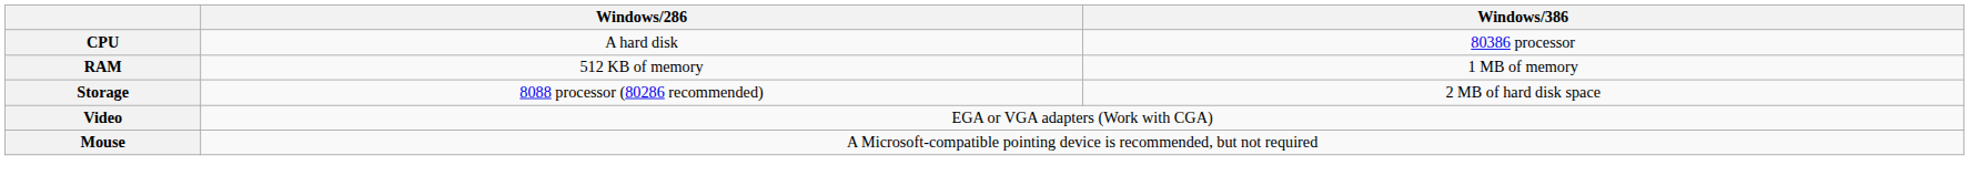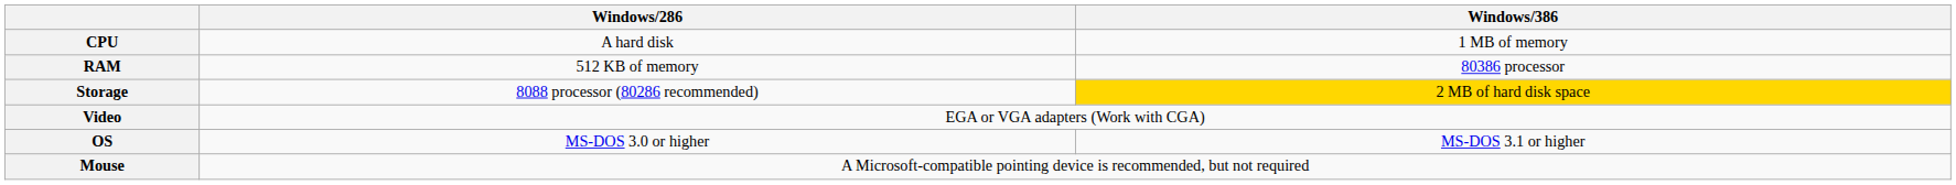CPU | Windows/386: 80386 processor -> 1 MB of memory
RAM | Windows/386: 1 MB of memory -> 80386 processor
Storage | Windows/386: no background -> gold background
+ row: OS | MS-DOS 3.0 or higher | MS-DOS 3.1 or higher
